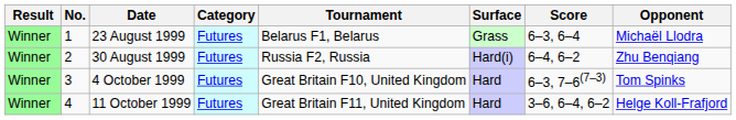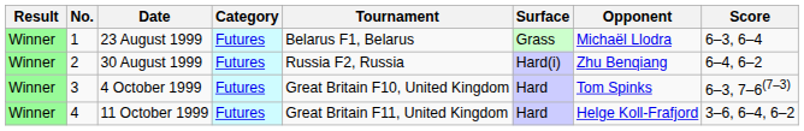columns swapped: Opponent <-> Score
